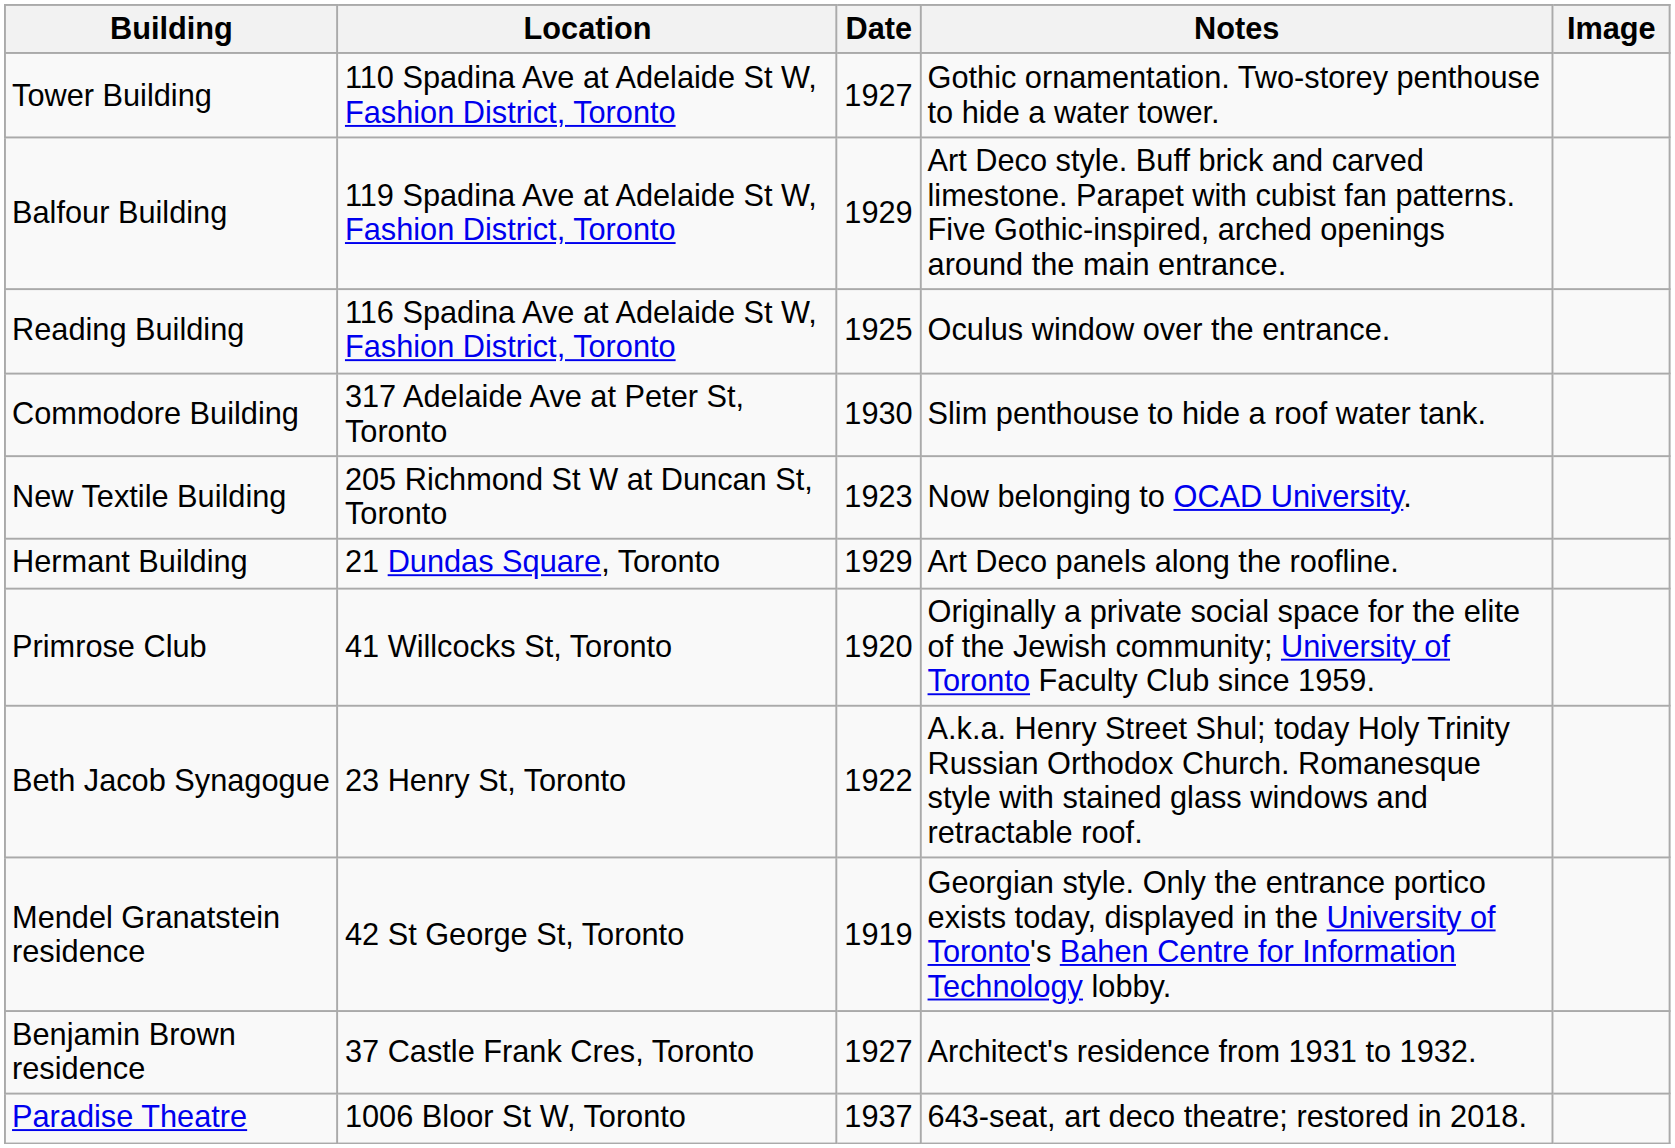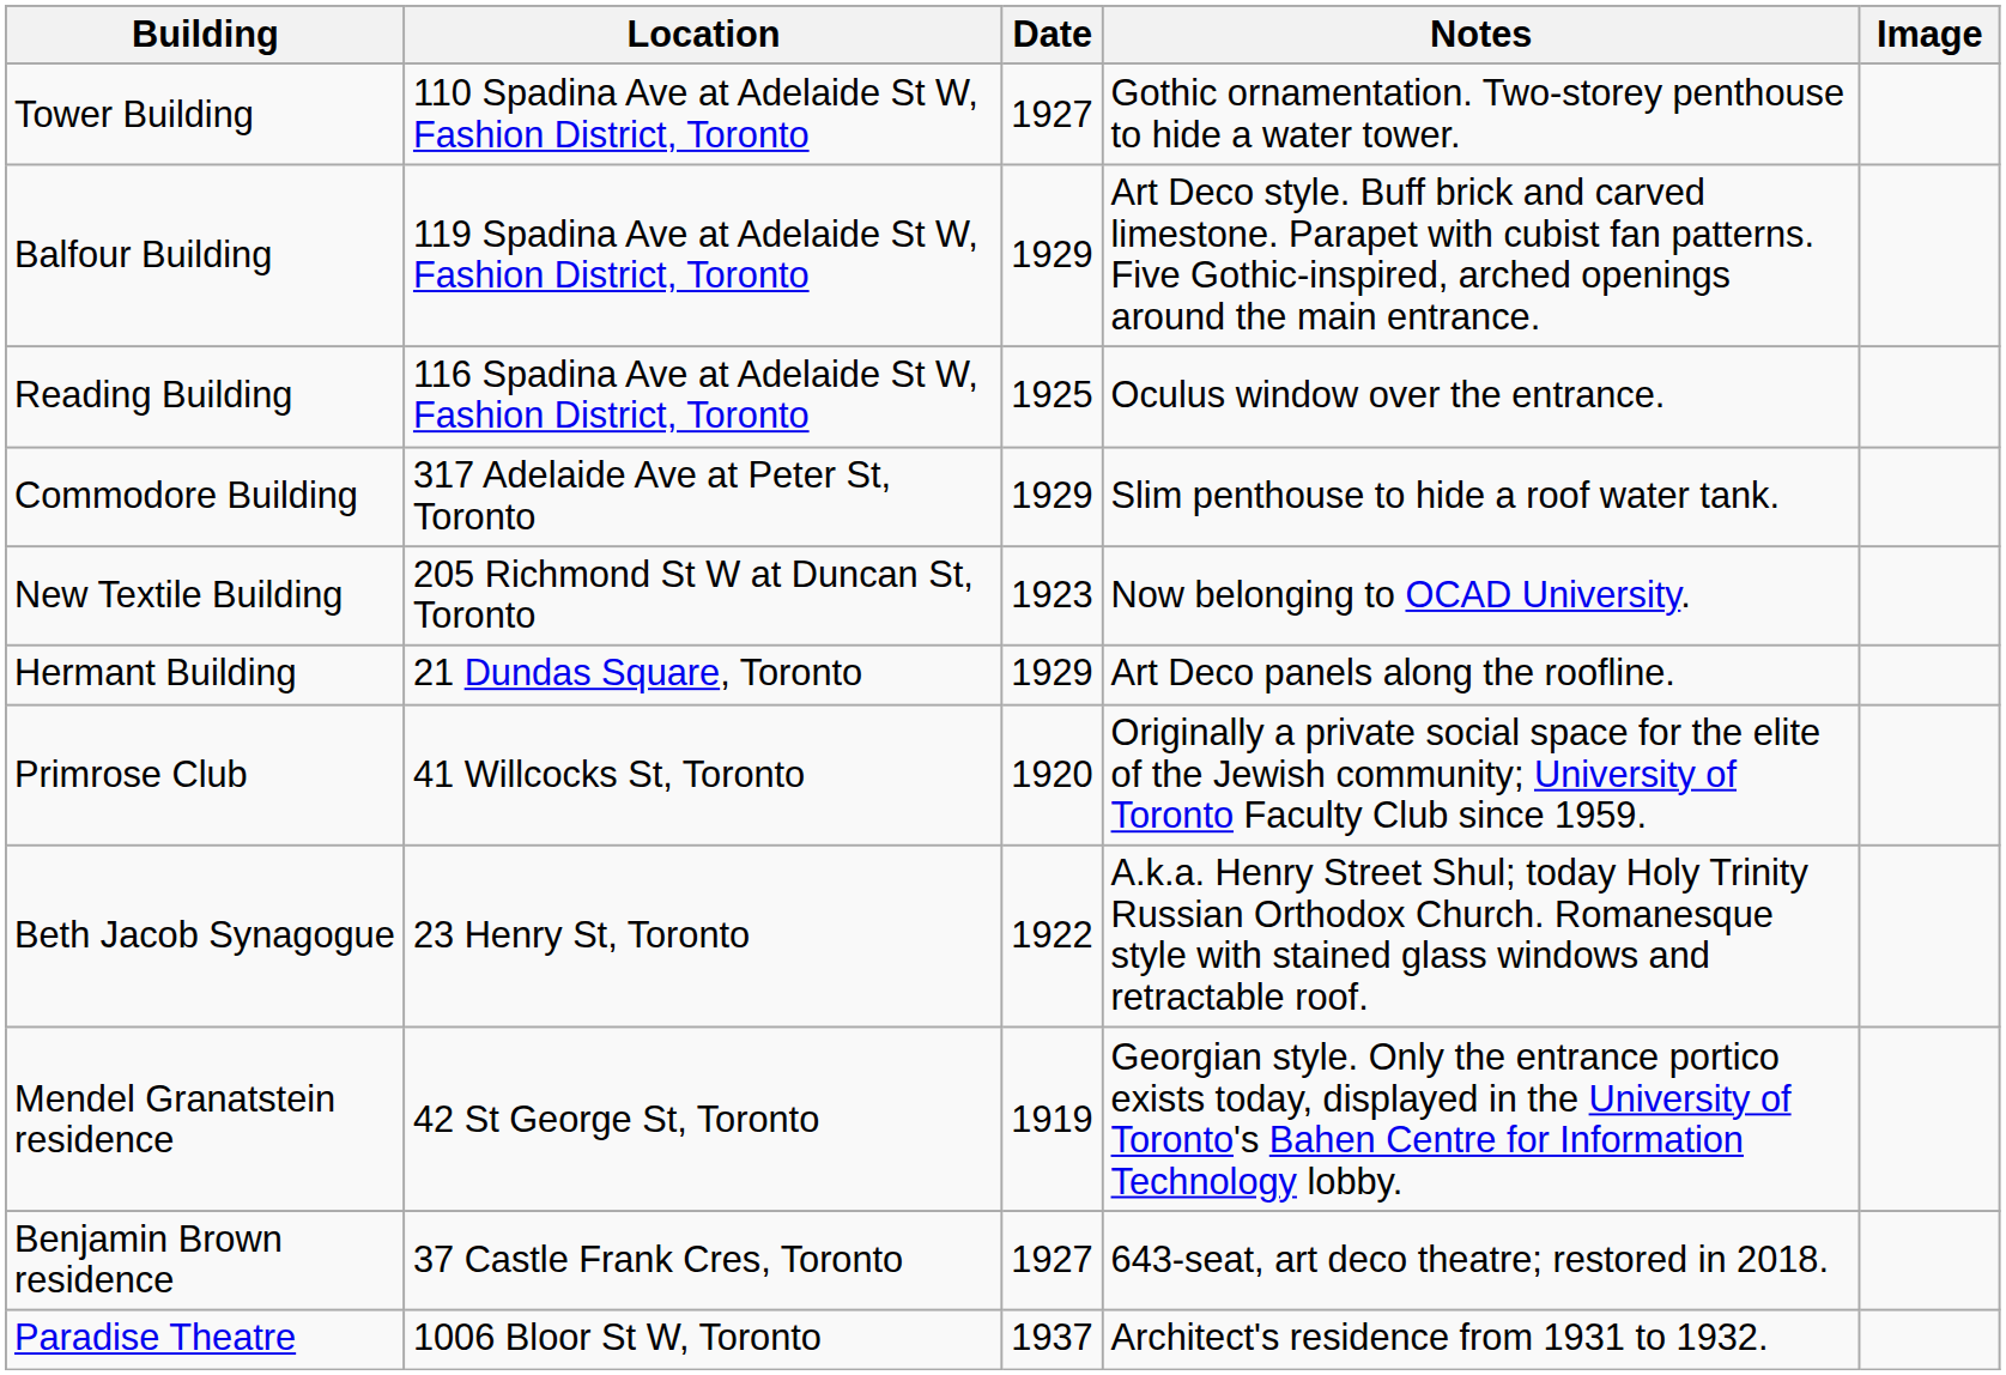Commodore Building | Date: 1930 -> 1929
Benjamin Brown residence | Notes: Architect's residence from 1931 to 1932. -> 643-seat, art deco theatre; restored in 2018.
Paradise Theatre | Notes: 643-seat, art deco theatre; restored in 2018. -> Architect's residence from 1931 to 1932.
